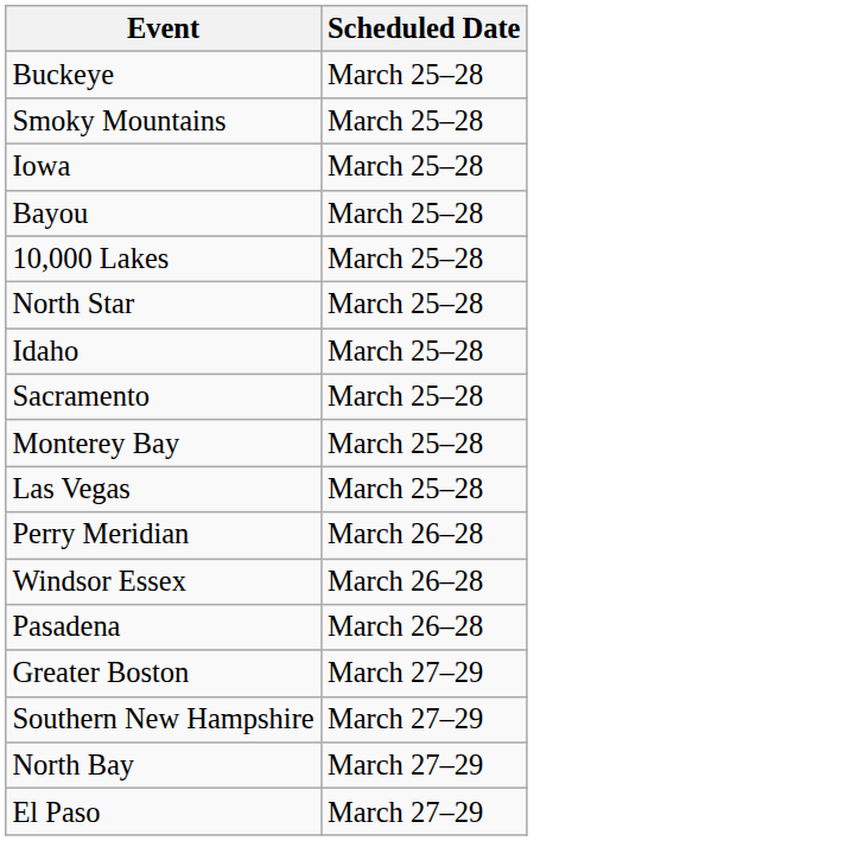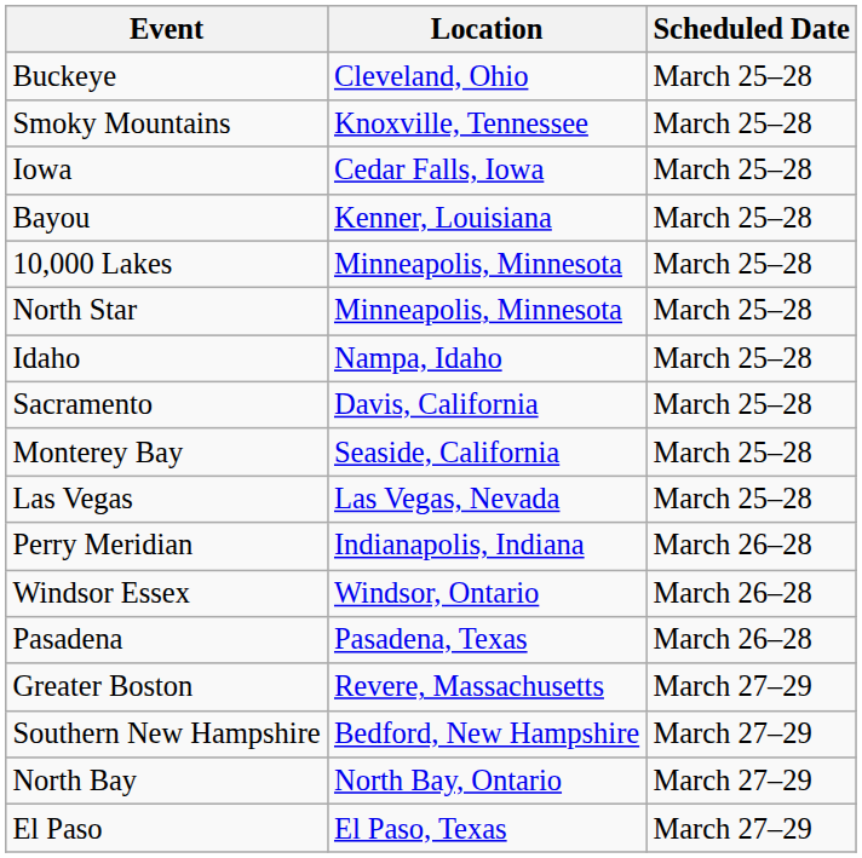+ column: Location | Cleveland, Ohio | Knoxville, Tennessee | Cedar Falls, Iowa | Kenner, Louisiana | Minneapolis, Minnesota | Minneapolis, Minnesota | Nampa, Idaho | Davis, California | Seaside, California | Las Vegas, Nevada | Indianapolis, Indiana | Windsor, Ontario | Pasadena, Texas | Revere, Massachusetts | Bedford, New Hampshire | North Bay, Ontario | El Paso, Texas
